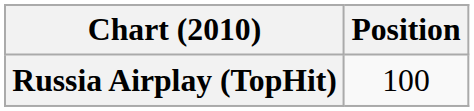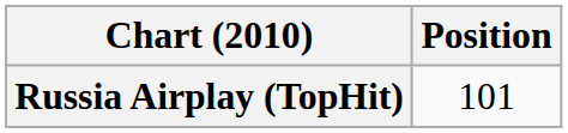Russia Airplay (TopHit) | Position: 100 -> 101
